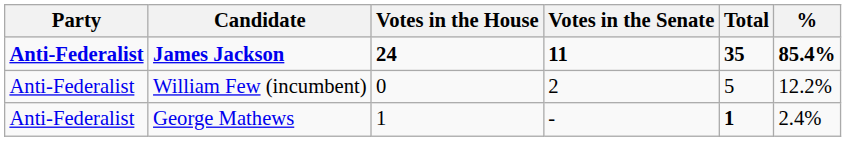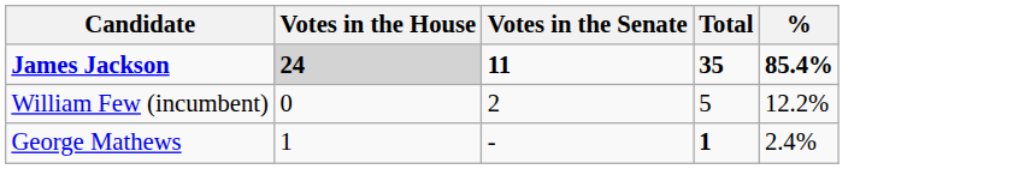- column: Party | Anti-Federalist | Anti-Federalist | Anti-Federalist
James Jackson | Votes in the House: no background -> lightgrey background
